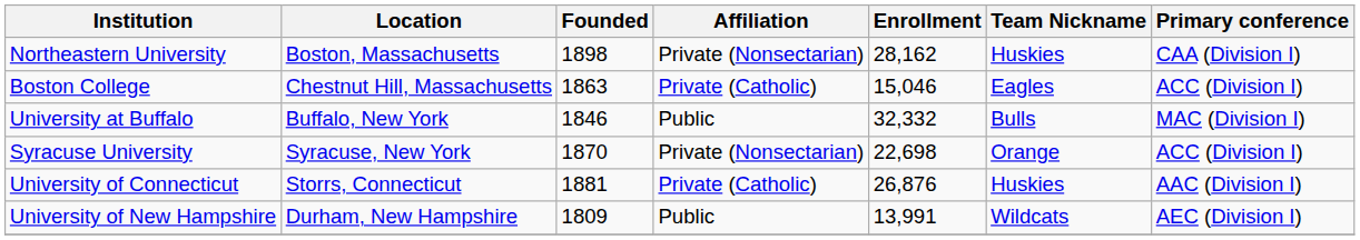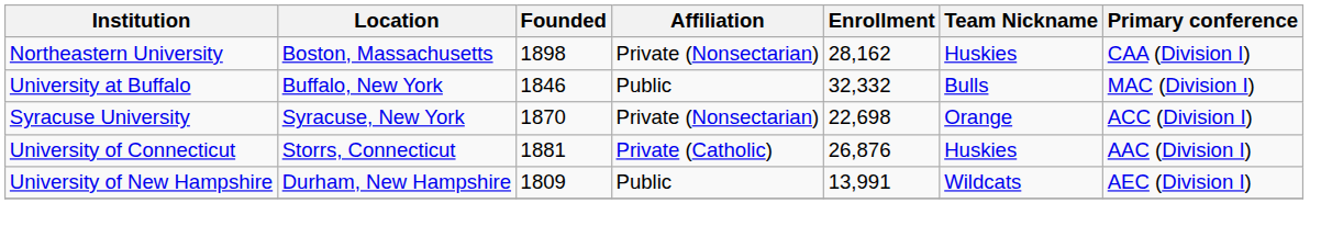- row: Boston College | Chestnut Hill, Massachusetts | 1863 | Private (Catholic) | 15,046 | Eagles | ACC (Division I)
